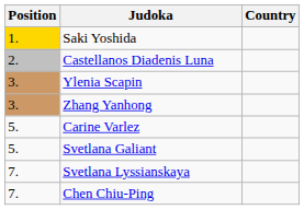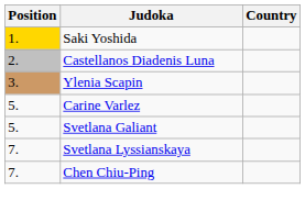- row: 3. | Zhang Yanhong
